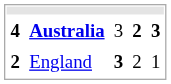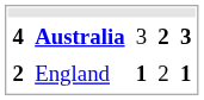England | column 3: 3 -> 1
England | column 5: normal -> bold
